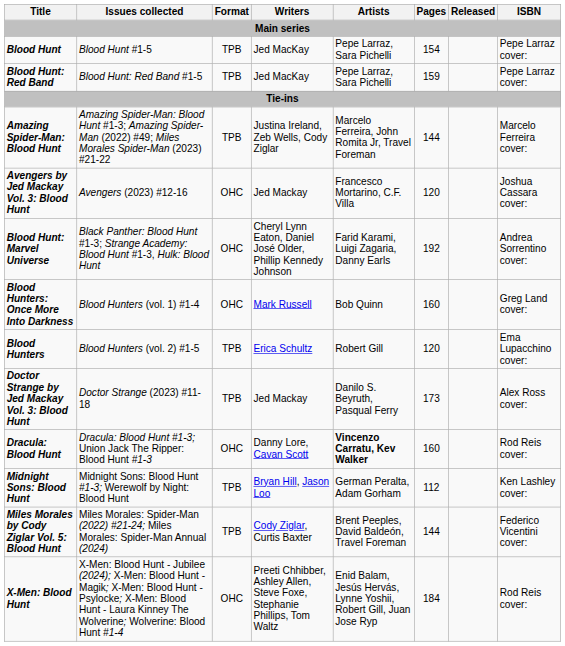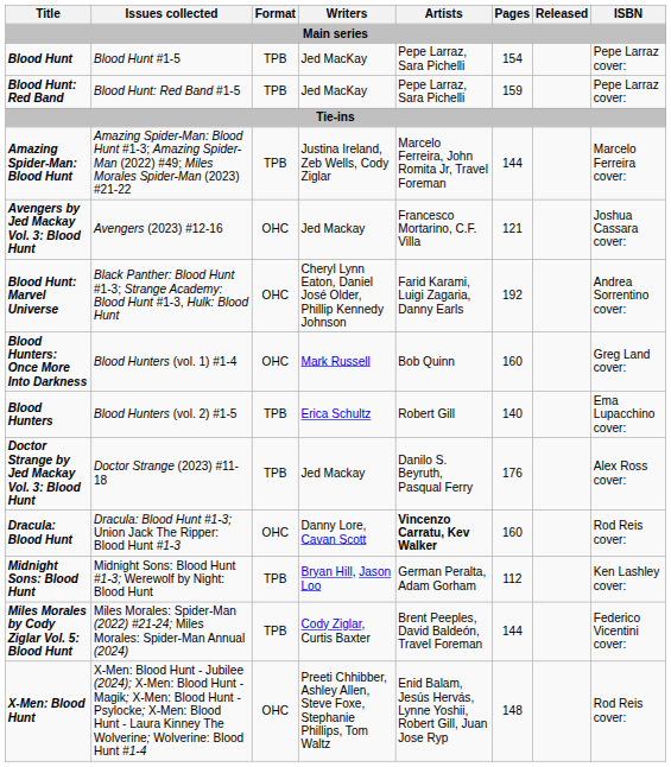Avengers by Jed Mackay Vol. 3: Blood Hunt | Pages: 120 -> 121
Blood Hunters | Pages: 120 -> 140
Doctor Strange by Jed Mackay Vol. 3: Blood Hunt | Pages: 173 -> 176
X-Men: Blood Hunt | Pages: 184 -> 148
